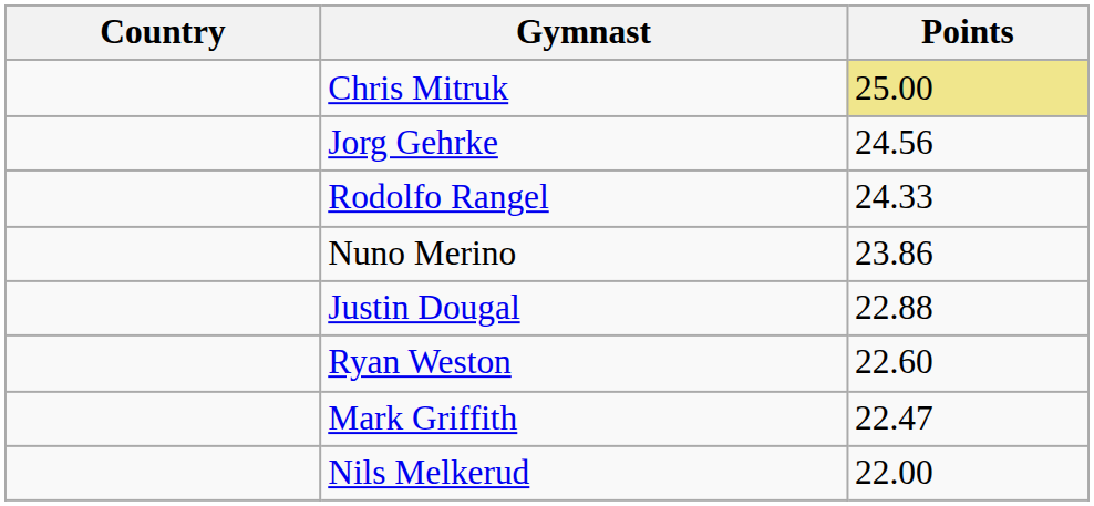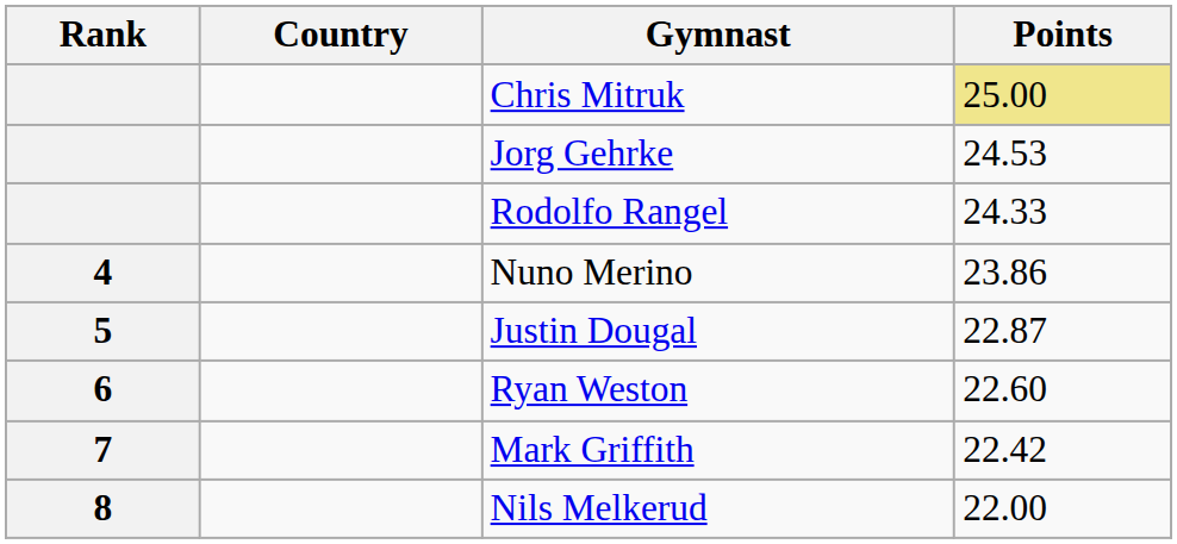+ column: Rank | 4 | 5 | 6 | 7 | 8
Jorg Gehrke | Points: 24.56 -> 24.53
Justin Dougal | Points: 22.88 -> 22.87
Mark Griffith | Points: 22.47 -> 22.42
